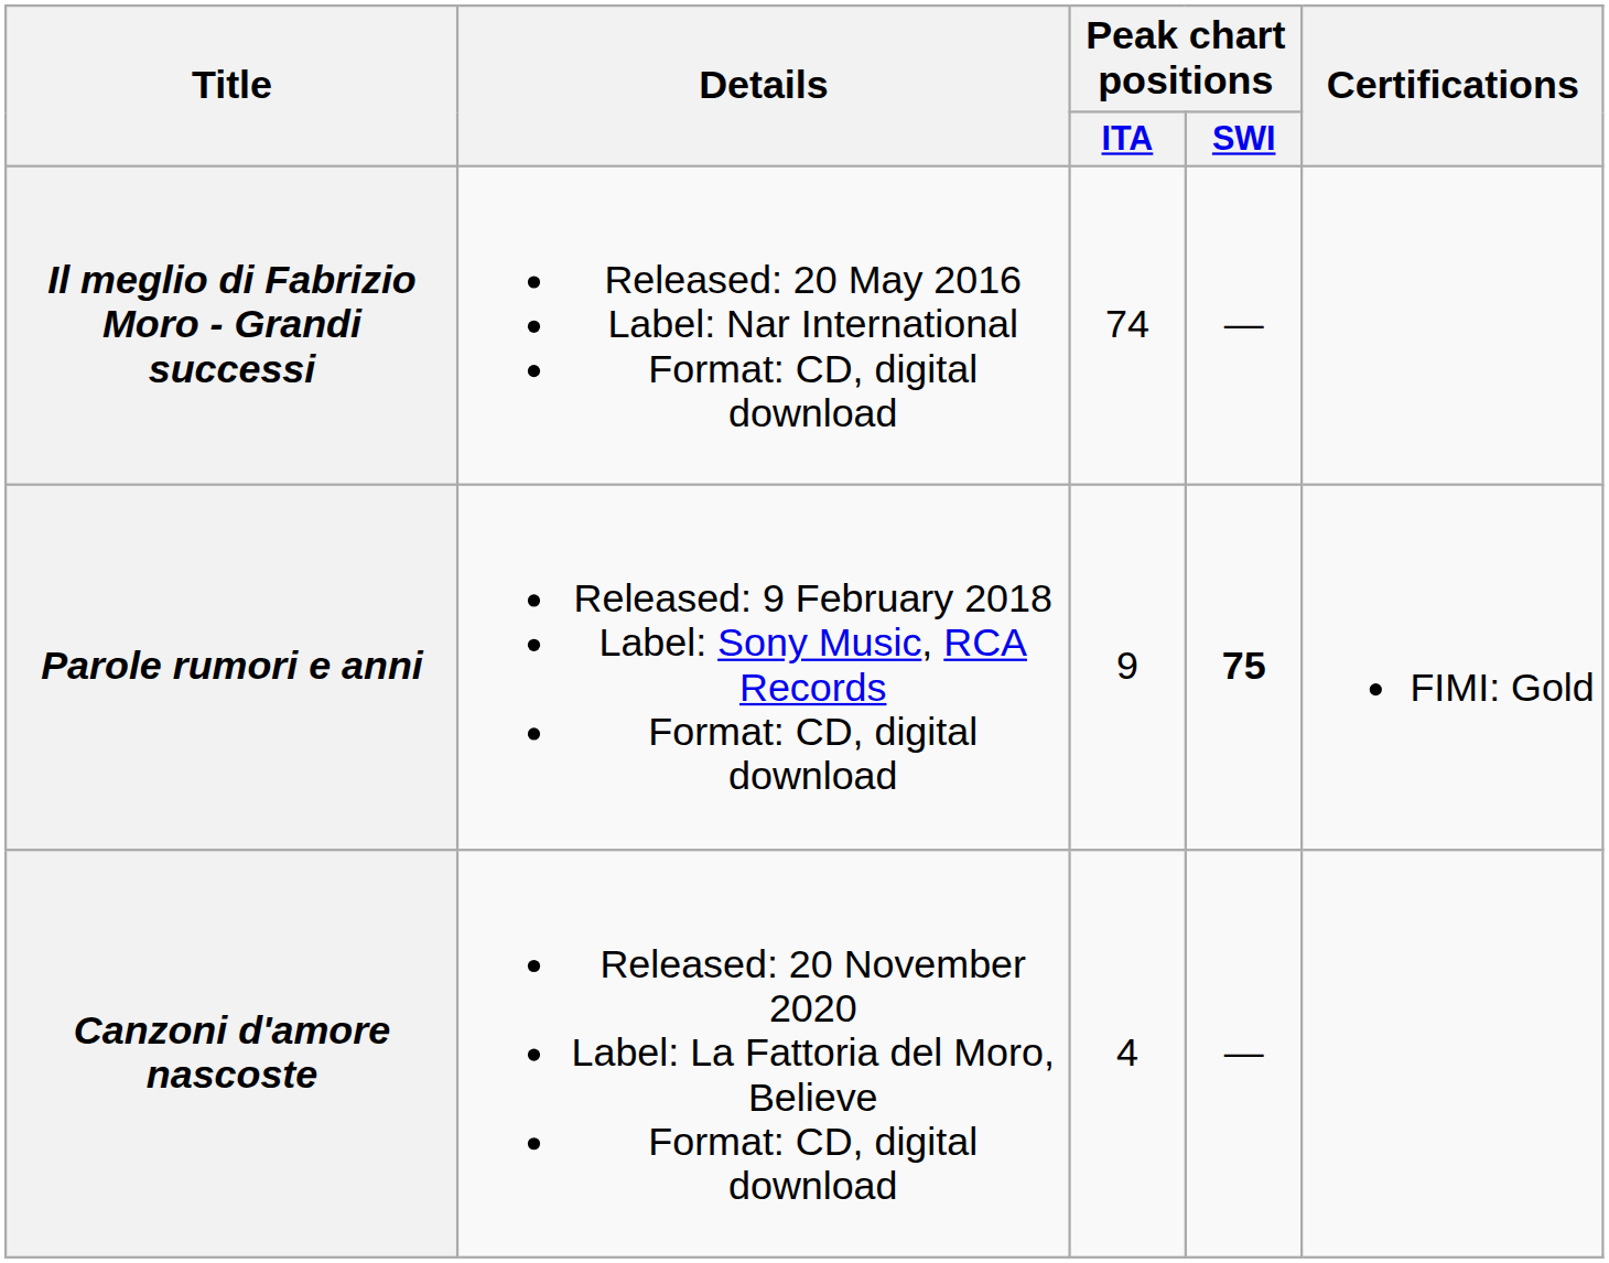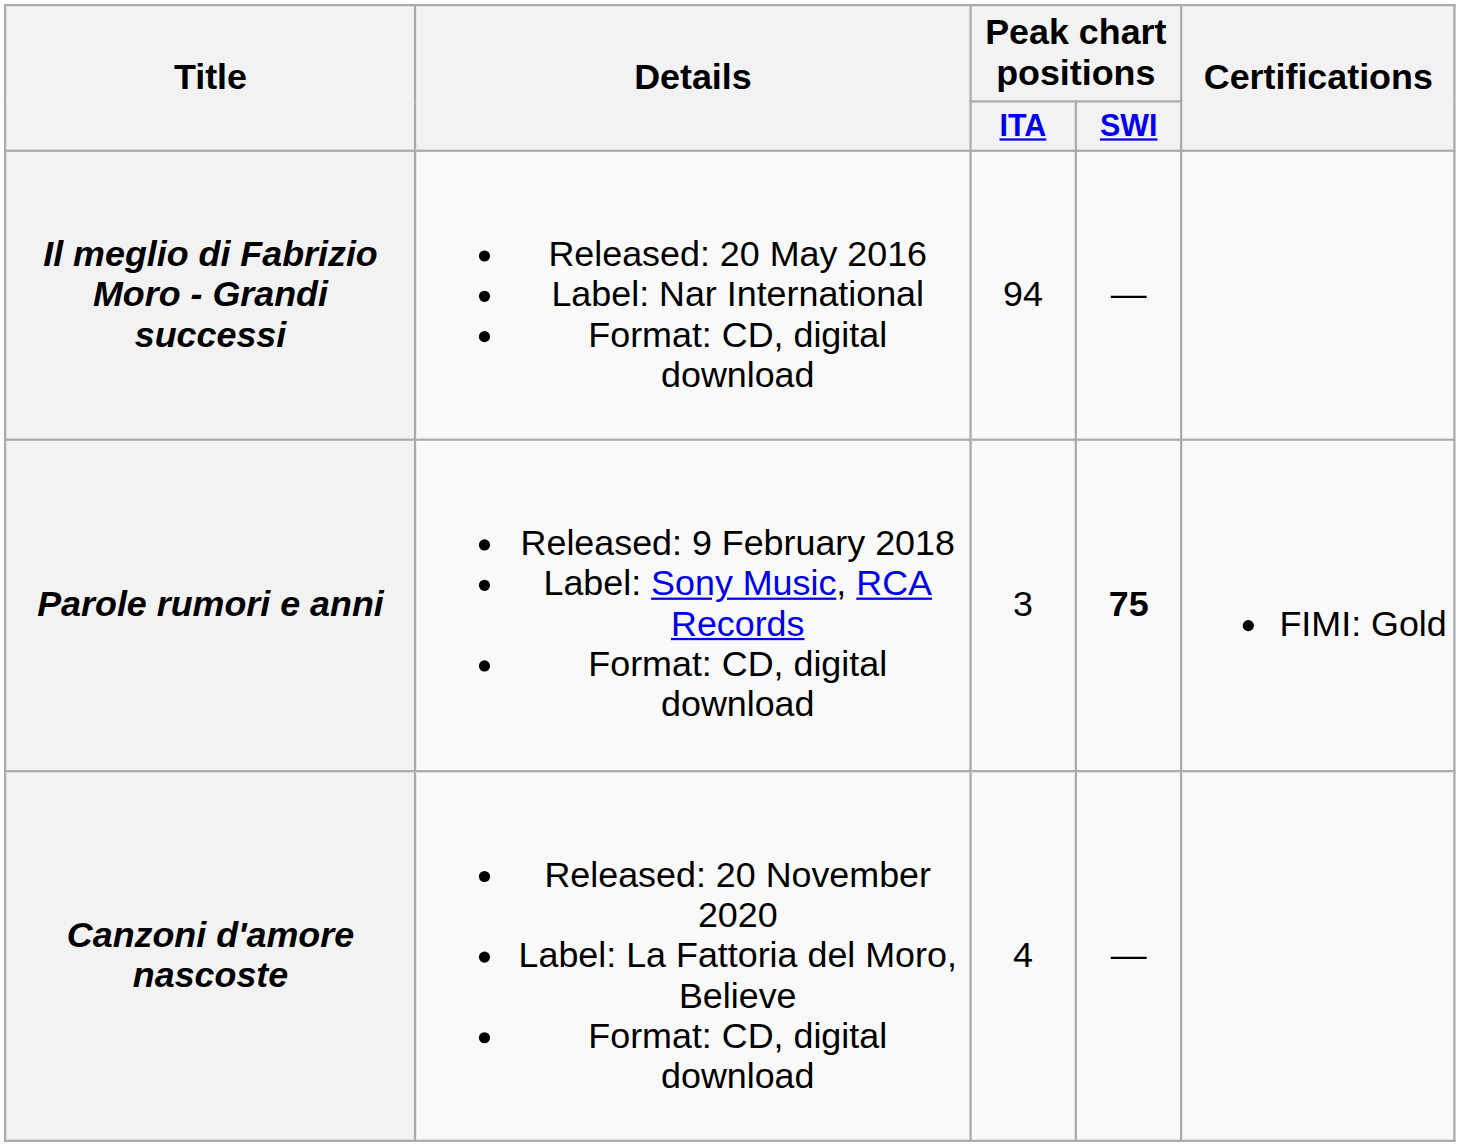Il meglio di Fabrizio Moro - Grandi successi | Peak chart positions / ITA: 74 -> 94
Parole rumori e anni | Peak chart positions / ITA: 9 -> 3
